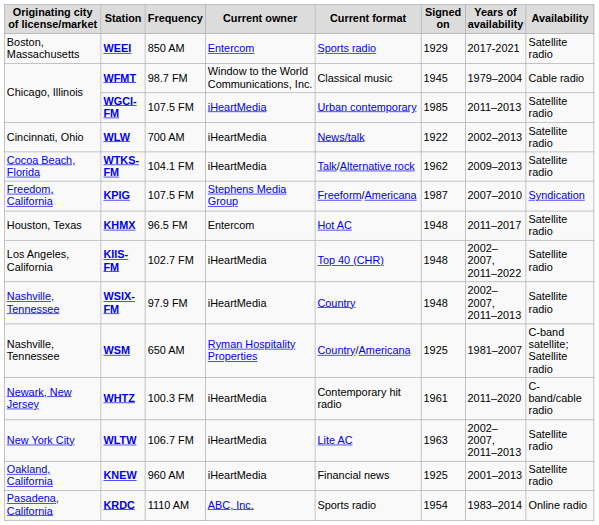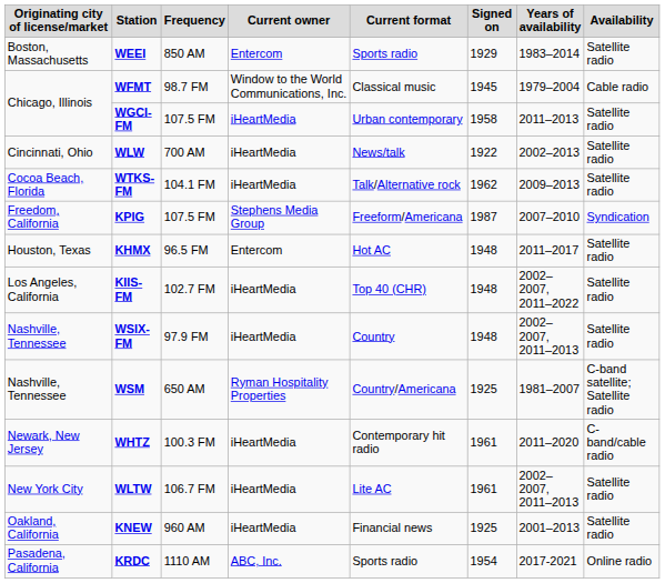WEEI | Years of availability: 2017-2021 -> 1983–2014
WGCI-FM | Signed on: 1985 -> 1958
WLTW | Signed on: 1963 -> 1961
KRDC | Years of availability: 1983–2014 -> 2017-2021
